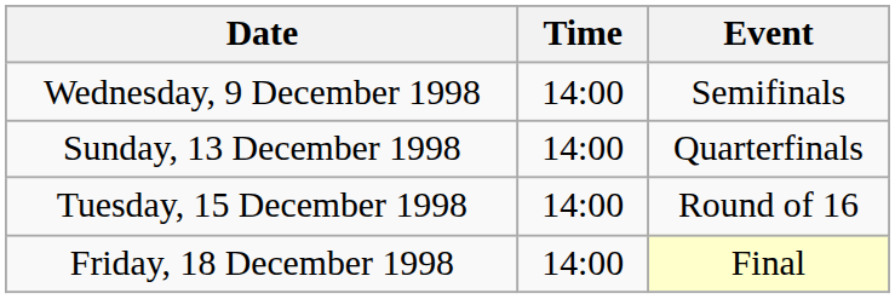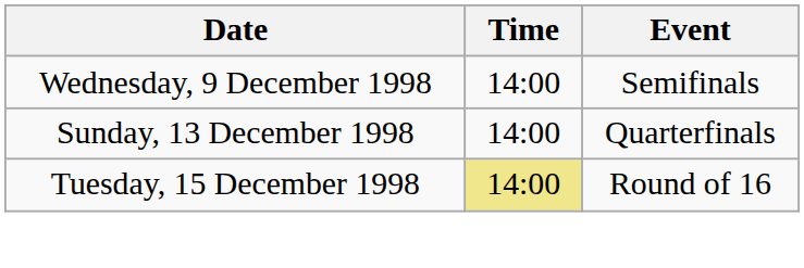Tuesday, 15 December 1998 | Time: no background -> khaki background
- row: Friday, 18 December 1998 | 14:00 | Final
